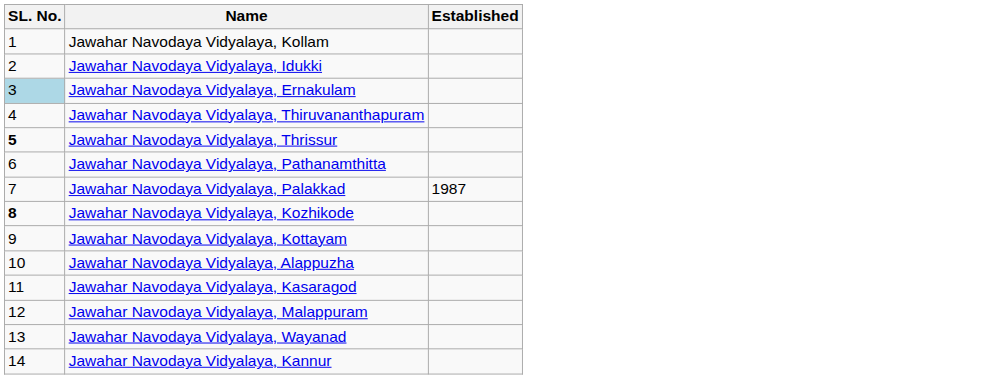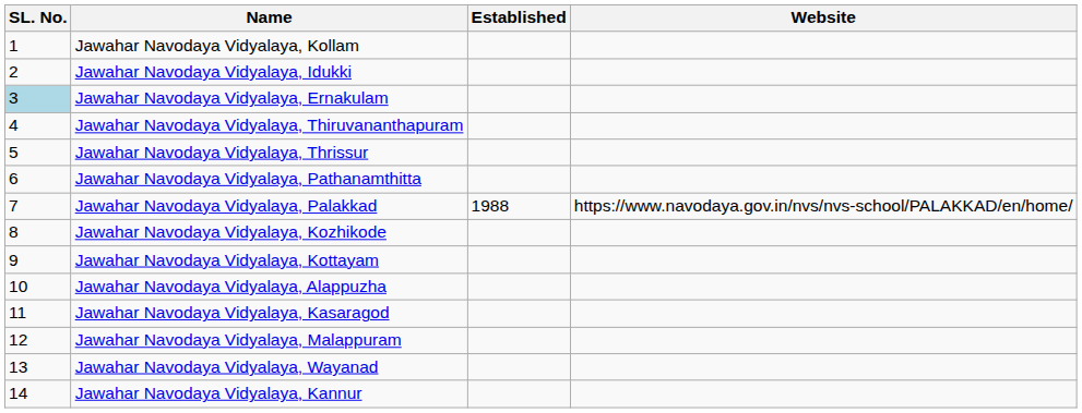+ column: Website | https://www.navodaya.gov.in/nvs/nvs-school/PALAKKAD/en/home/
Jawahar Navodaya Vidyalaya, Thrissur | SL. No.: bold -> normal
Jawahar Navodaya Vidyalaya, Palakkad | Established: 1987 -> 1988
Jawahar Navodaya Vidyalaya, Kozhikode | SL. No.: bold -> normal
